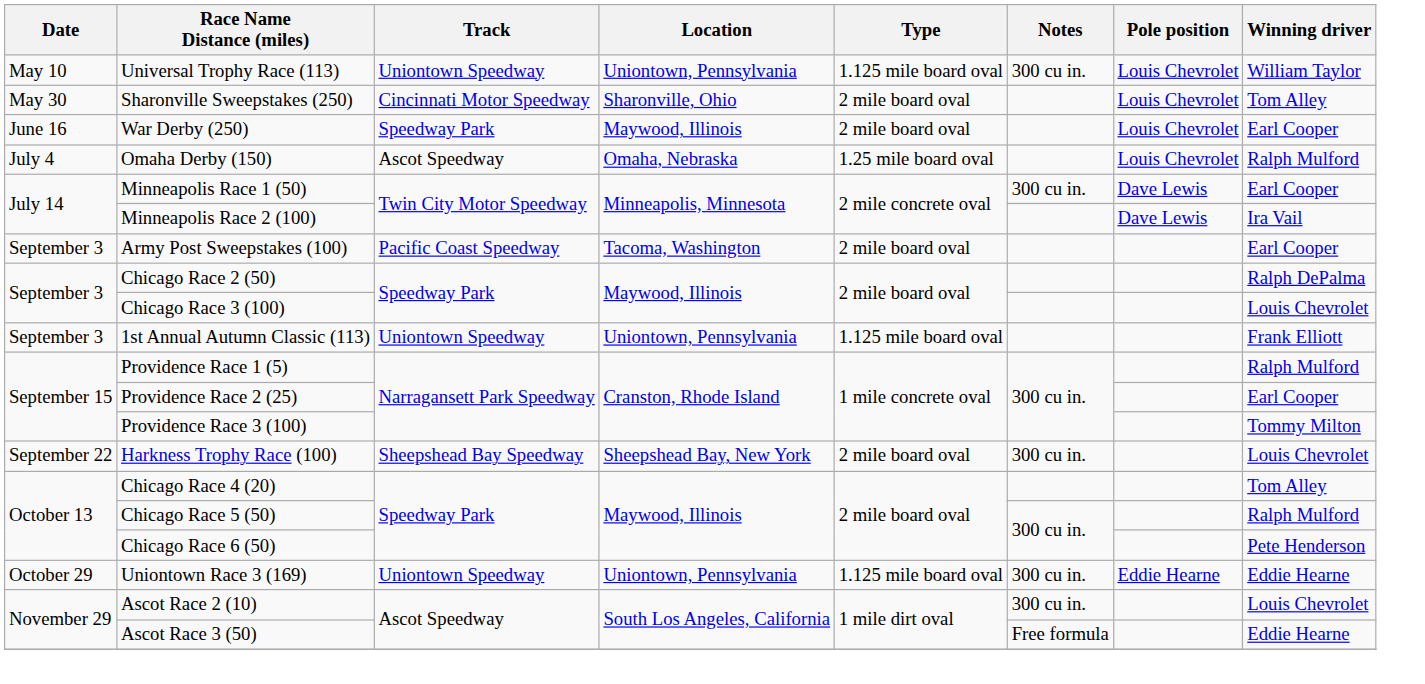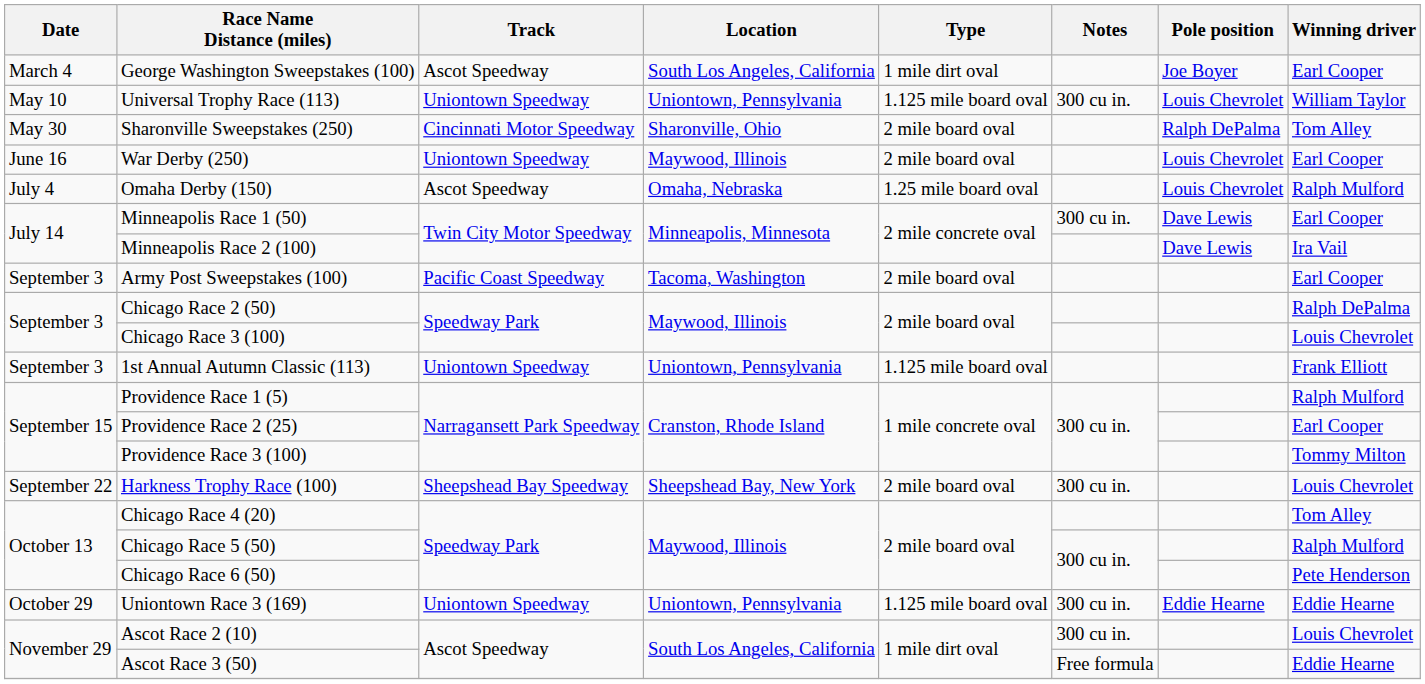+ row: March 4 | George Washington Sweepstakes (100) | Ascot Speedway | South Los Angeles, California | 1 mile dirt oval | Joe Boyer | Earl Cooper
Sharonville Sweepstakes (250) | Pole position: Louis Chevrolet -> Ralph DePalma
War Derby (250) | Track: Speedway Park -> Uniontown Speedway
